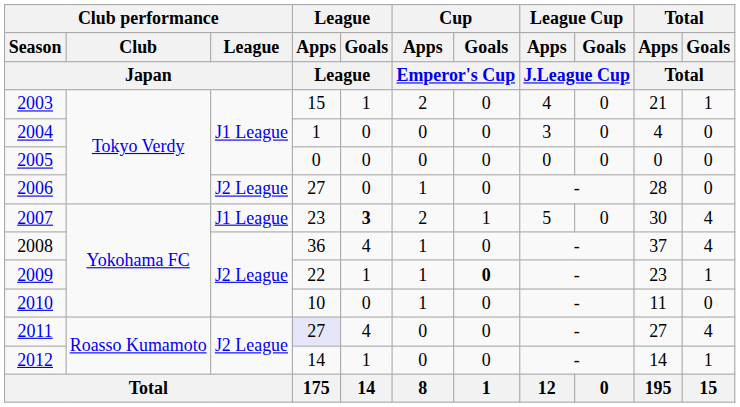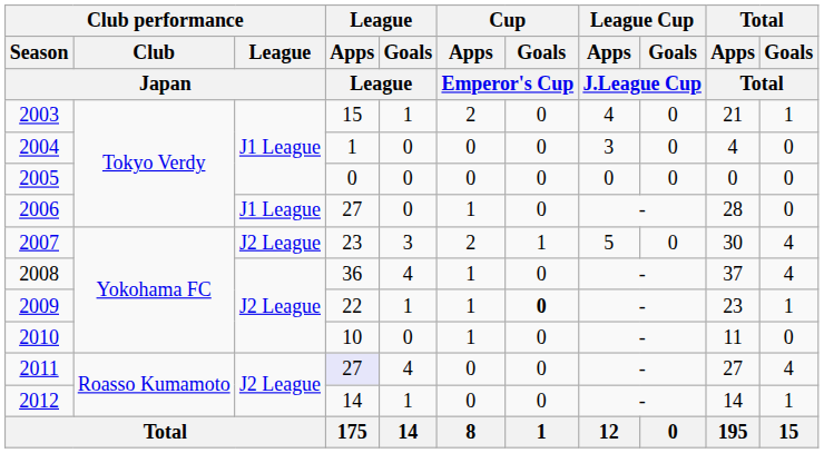2006 | Club performance / League / Japan: J2 League -> J1 League
2007 | Club performance / League / Japan: J1 League -> J2 League
2007 | League / Goals / League: bold -> normal
